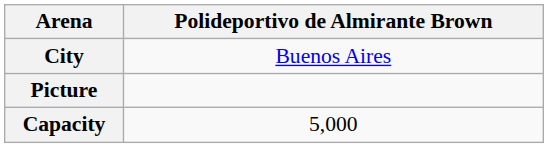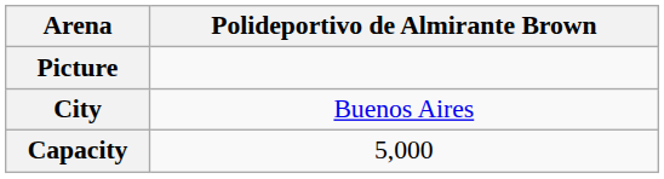rows swapped: Picture <-> City
